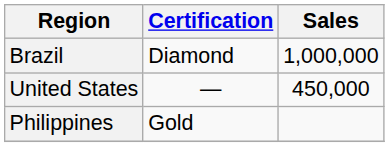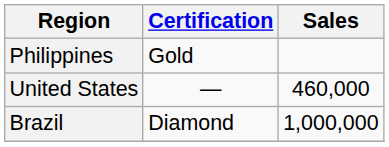rows swapped: Brazil <-> Philippines
United States | Sales: 450,000 -> 460,000
